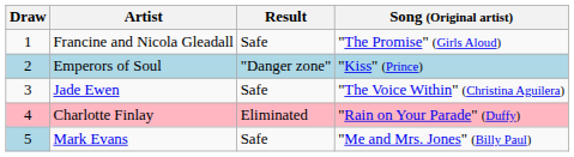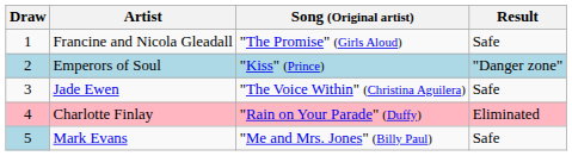columns swapped: Song (Original artist) <-> Result
